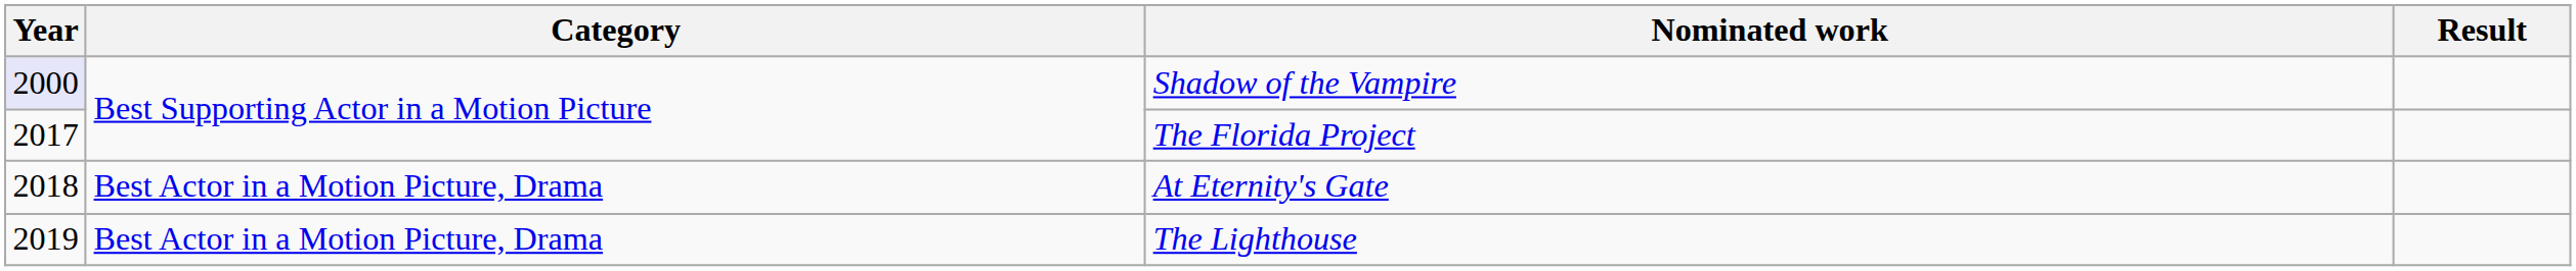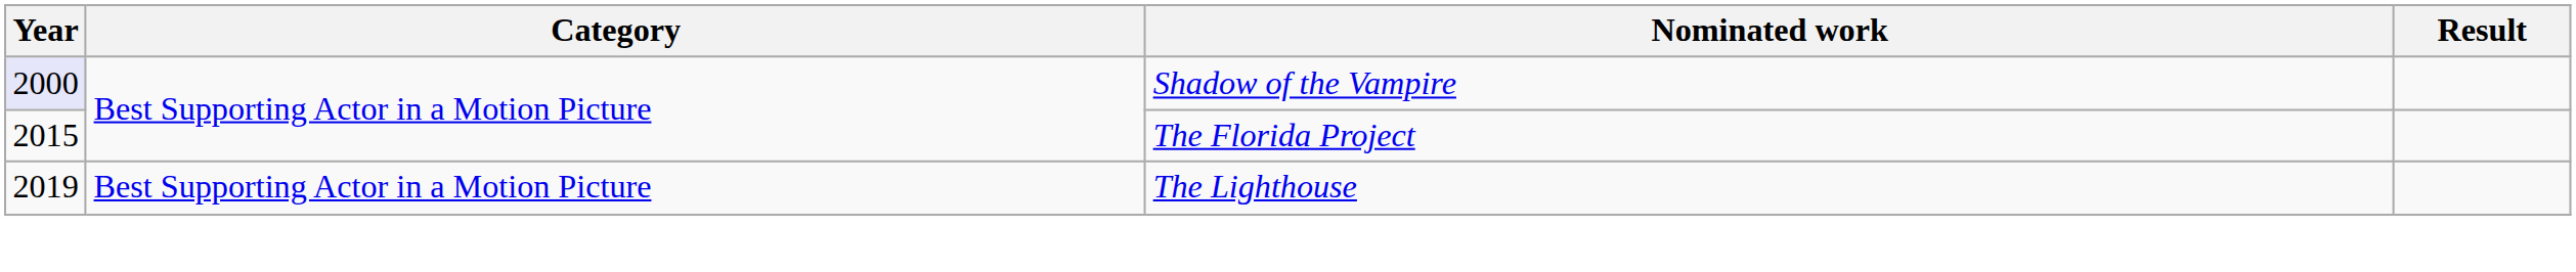The Florida Project | Year: 2017 -> 2015
- row: 2018 | Best Actor in a Motion Picture, Drama | At Eternity's Gate
The Lighthouse | Category: Best Actor in a Motion Picture, Drama -> Best Supporting Actor in a Motion Picture
